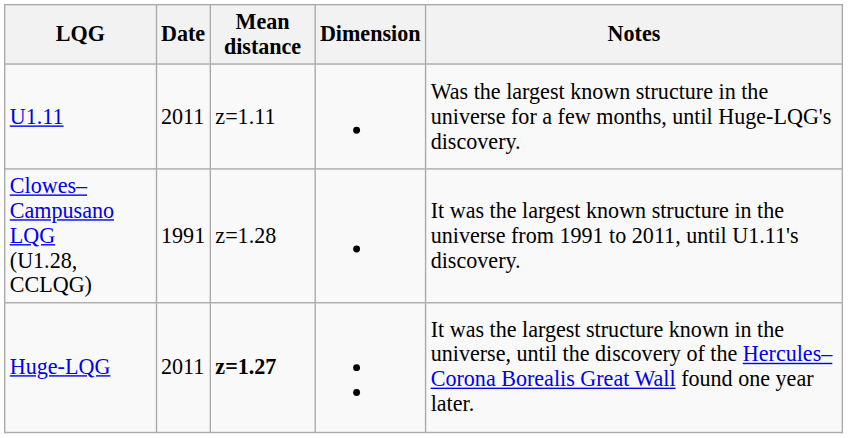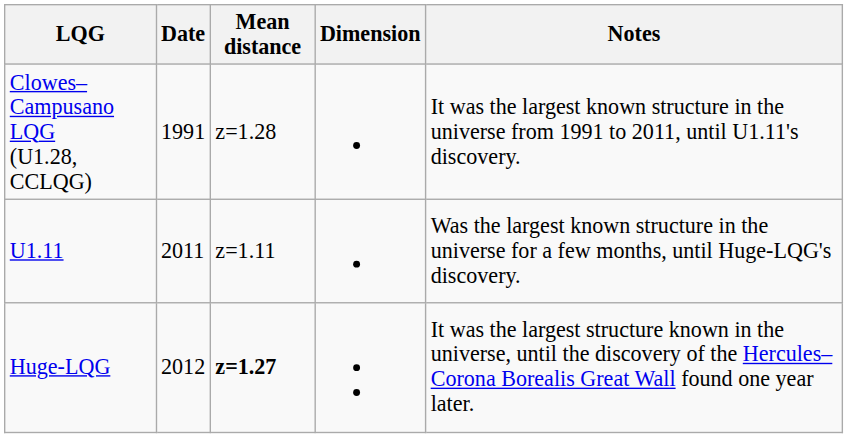rows swapped: Clowes–Campusano LQG (U1.28, CCLQG) <-> U1.11
Huge-LQG | Date: 2011 -> 2012
